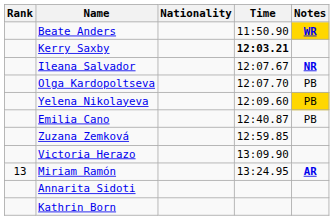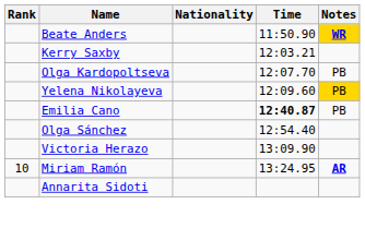Kerry Saxby | Time: bold -> normal
- row: Ileana Salvador | 12:07.67 | NR
Emilia Cano | Time: normal -> bold
+ row: Olga Sánchez | 12:54.40
- row: Zuzana Zemková | 12:59.85
Miriam Ramón | Rank: 13 -> 10
- row: Kathrin Born
